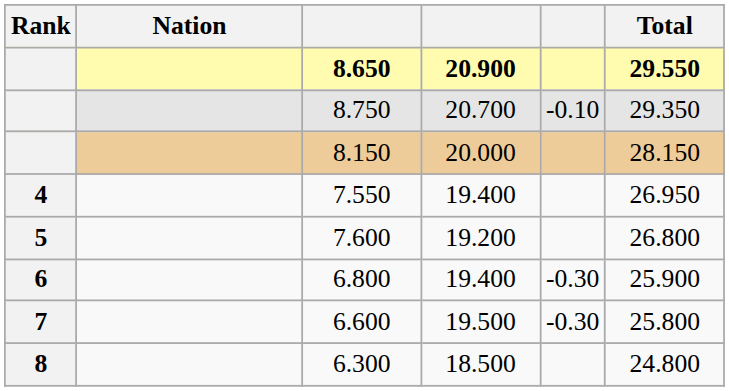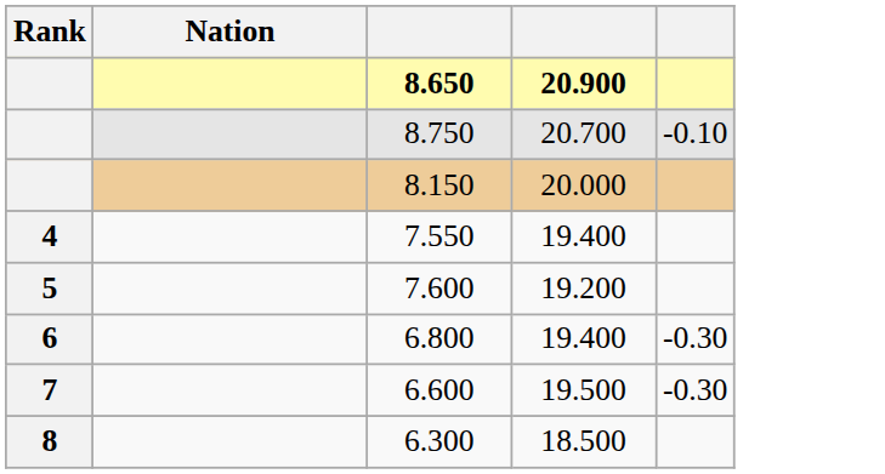- column: Total | 29.550 | 29.350 | 28.150 | 26.950 | 26.800 | 25.900 | 25.800 | 24.800
